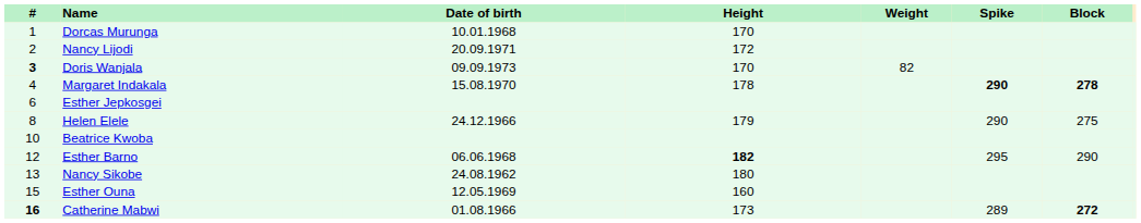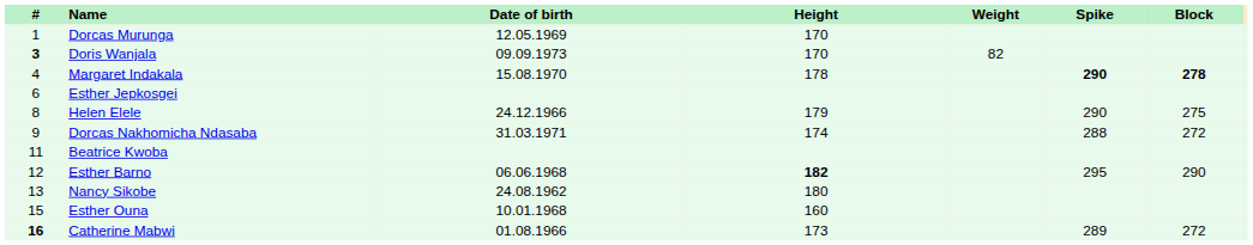Dorcas Murunga | Date of birth: 10.01.1968 -> 12.05.1969
- row: 2 | Nancy Lijodi | 20.09.1971 | 172
+ row: 9 | Dorcas Nakhomicha Ndasaba | 31.03.1971 | 174 | 288 | 272
Beatrice Kwoba | #: 10 -> 11
Esther Ouna | Date of birth: 12.05.1969 -> 10.01.1968
Catherine Mabwi | Block: bold -> normal
